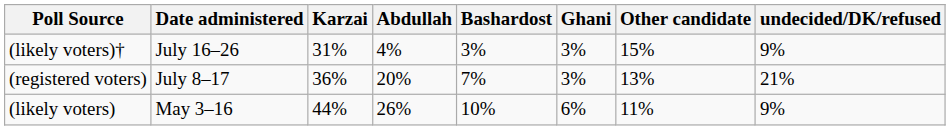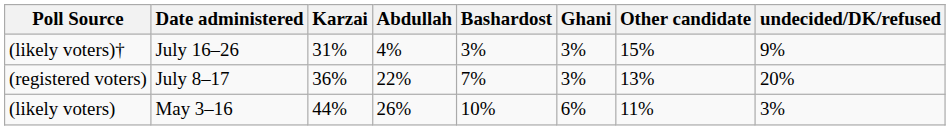(registered voters) | Abdullah: 20% -> 22%
(registered voters) | undecided/DK/refused: 21% -> 20%
(likely voters) | undecided/DK/refused: 9% -> 3%
